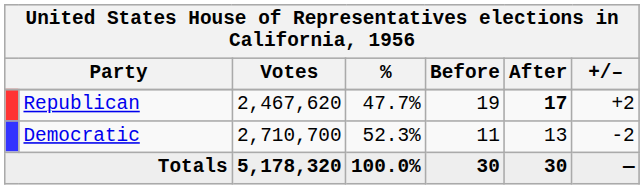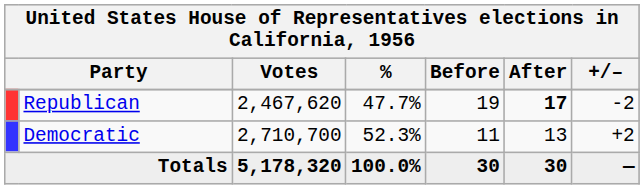Republican | +/–: +2 -> -2
Democratic | +/–: -2 -> +2
